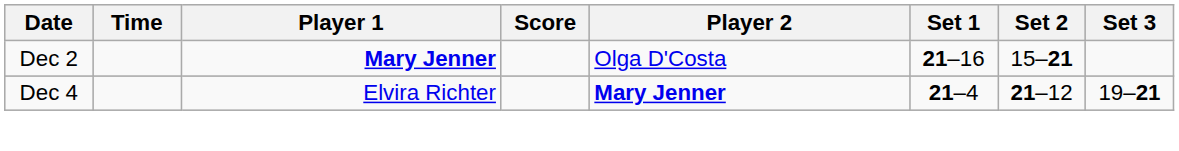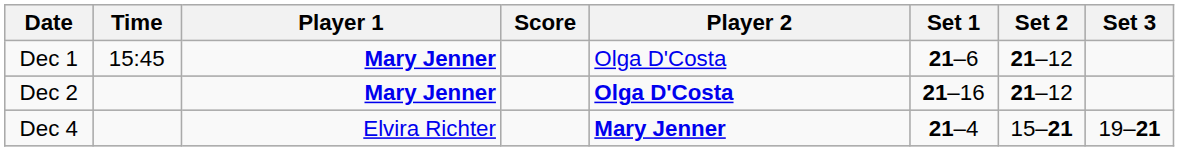+ row: Dec 1 | 15:45 | Mary Jenner | Olga D'Costa | 21–6 | 21–12
Dec 2 | Player 2: normal -> bold
Dec 2 | Set 2: 15–21 -> 21–12
Dec 4 | Set 2: 21–12 -> 15–21
